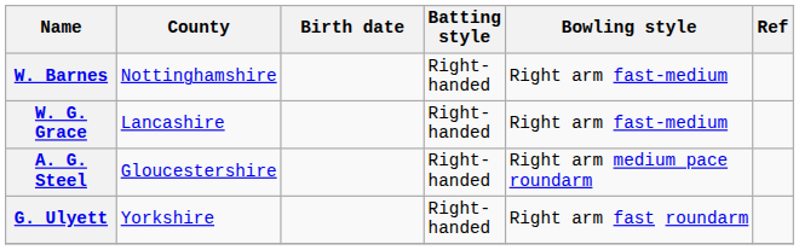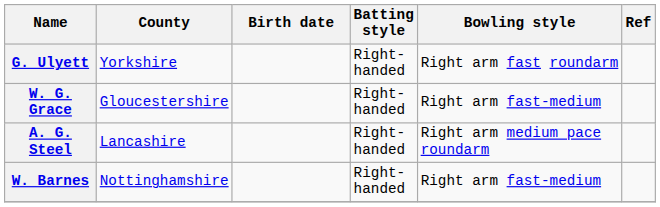rows swapped: W. Barnes <-> G. Ulyett
W. G. Grace | County: Lancashire -> Gloucestershire
A. G. Steel | County: Gloucestershire -> Lancashire
